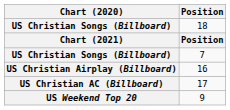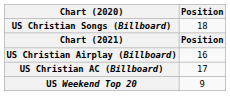- row: US Christian Songs (Billboard) | 7
